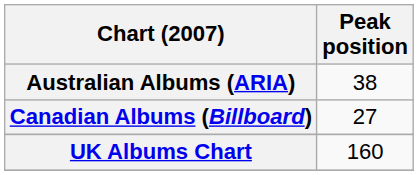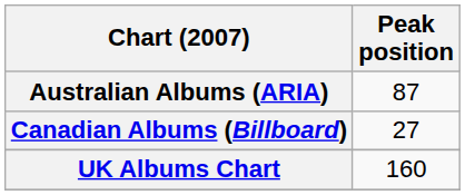Australian Albums (ARIA) | Peak position: 38 -> 87
